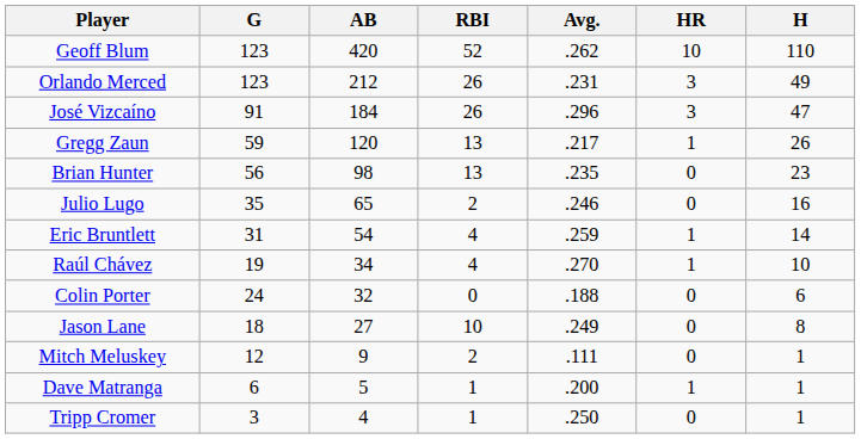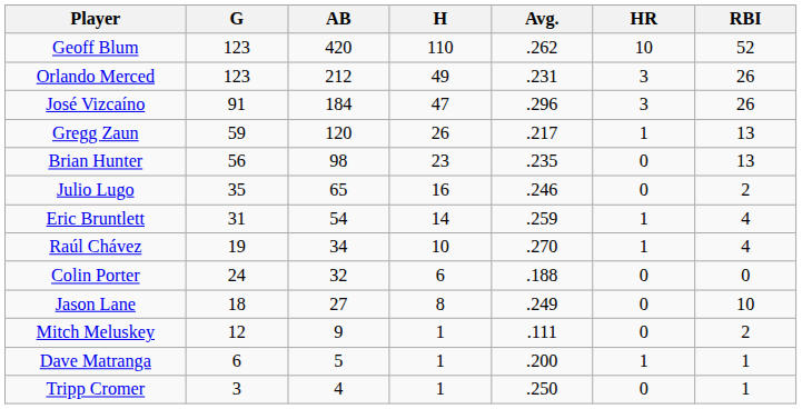columns swapped: H <-> RBI
